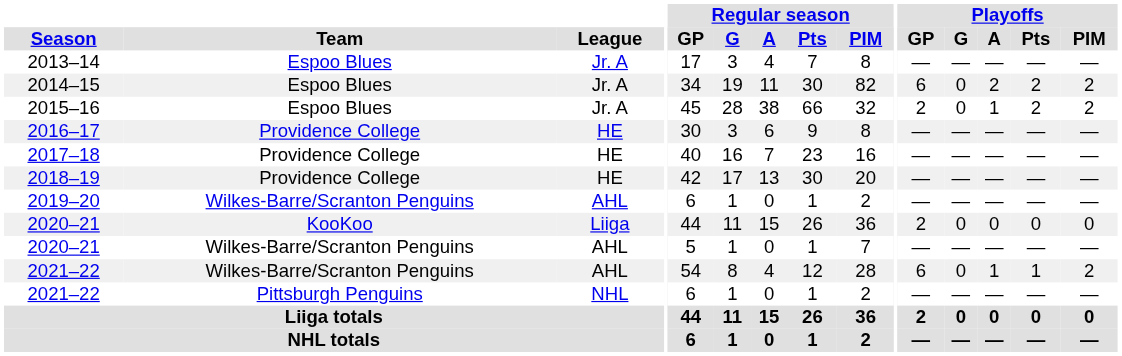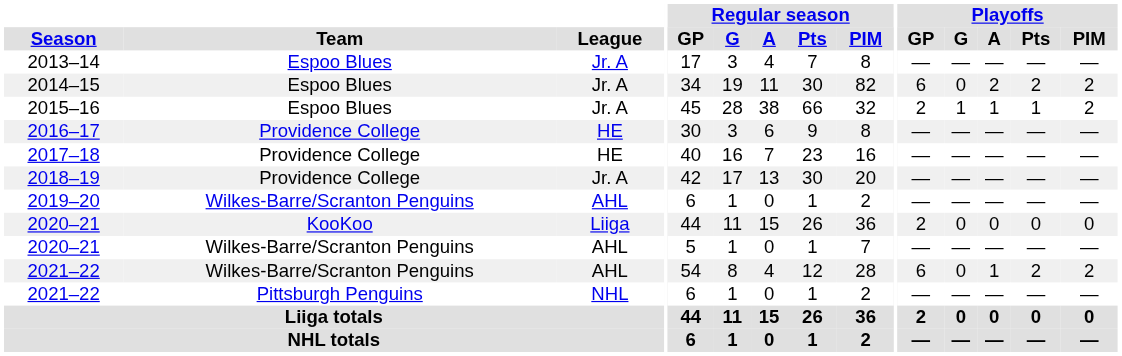2015–16 | Playoffs / G: 0 -> 1
2015–16 | Playoffs / Pts: 2 -> 1
2018–19 | League: HE -> Jr. A
2021–22 / Wilkes-Barre/Scranton Penguins | Playoffs / Pts: 1 -> 2
